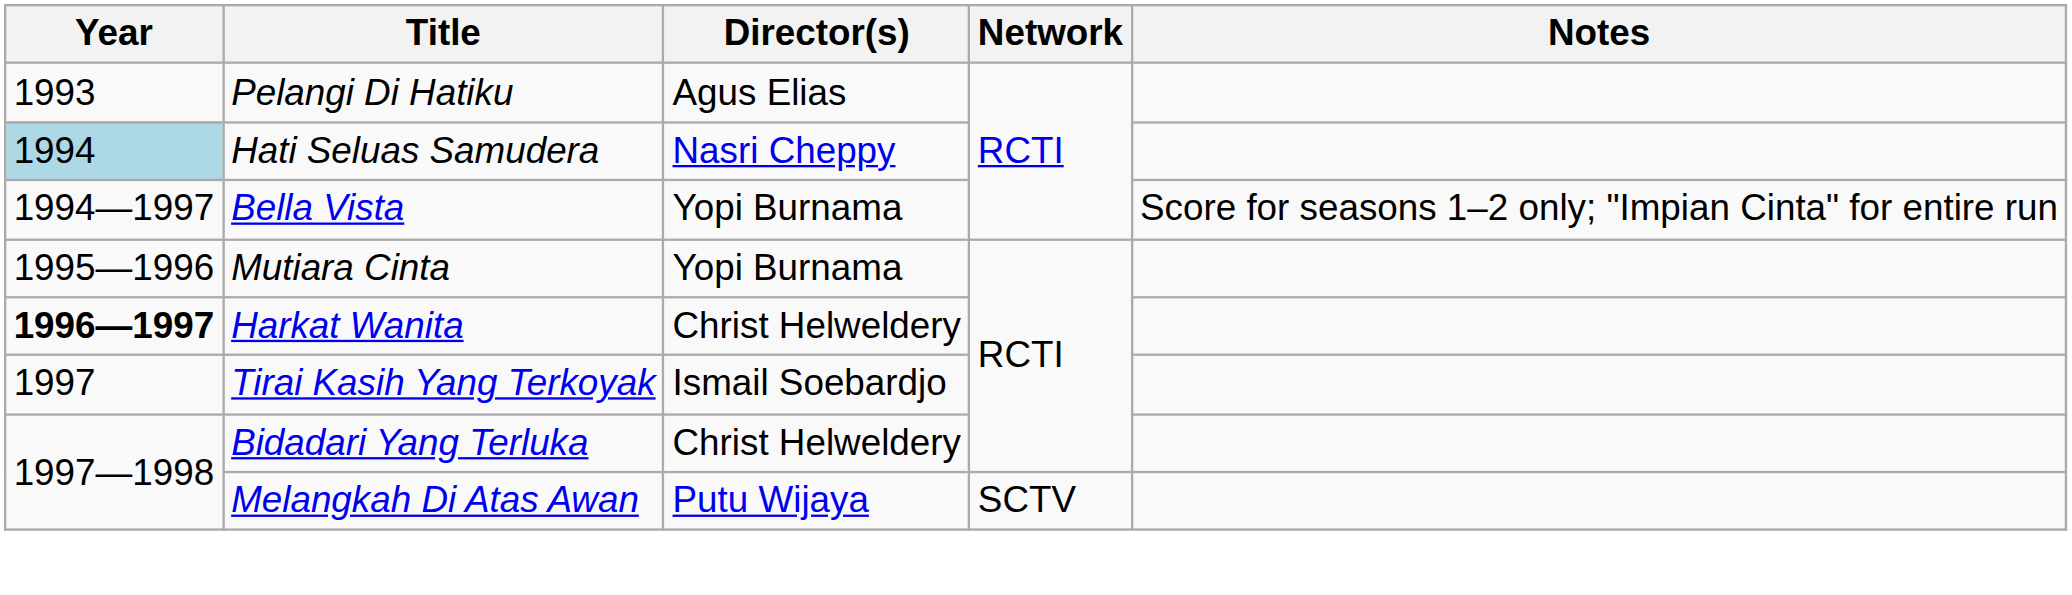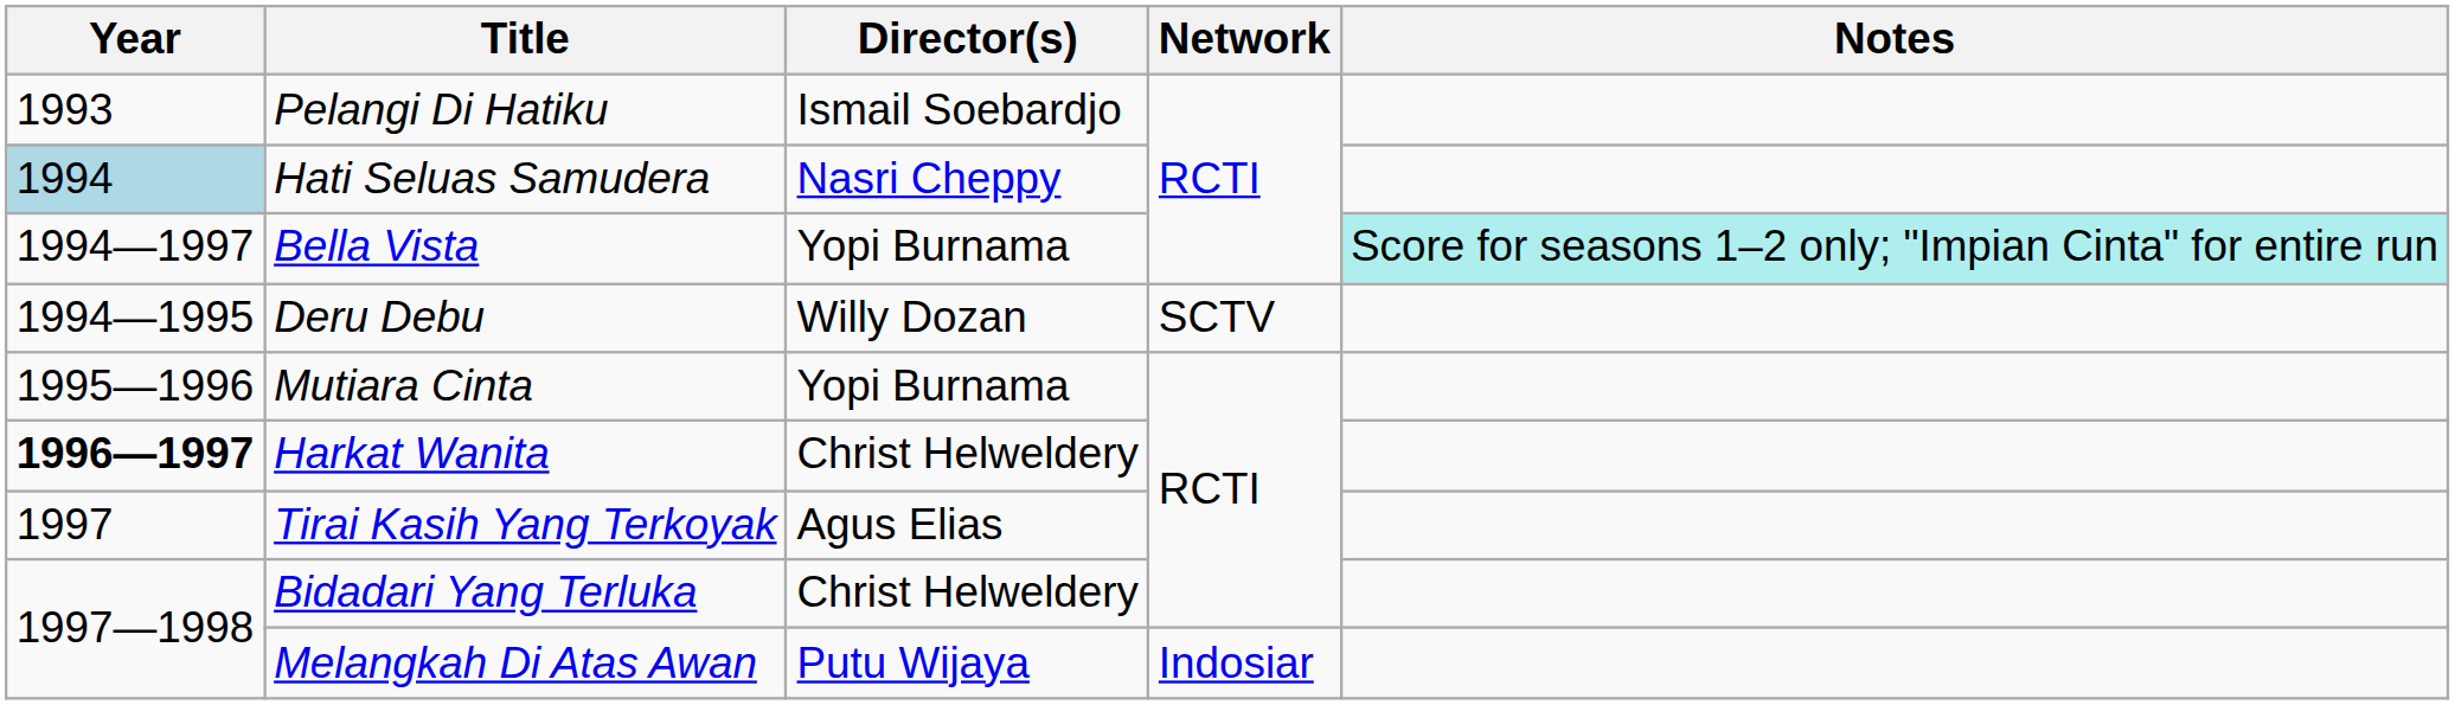Pelangi Di Hatiku | Director(s): Agus Elias -> Ismail Soebardjo
Bella Vista | Notes: no background -> paleturquoise background
+ row: 1994—1995 | Deru Debu | Willy Dozan | SCTV
Tirai Kasih Yang Terkoyak | Director(s): Ismail Soebardjo -> Agus Elias
Melangkah Di Atas Awan | Network: SCTV -> Indosiar
